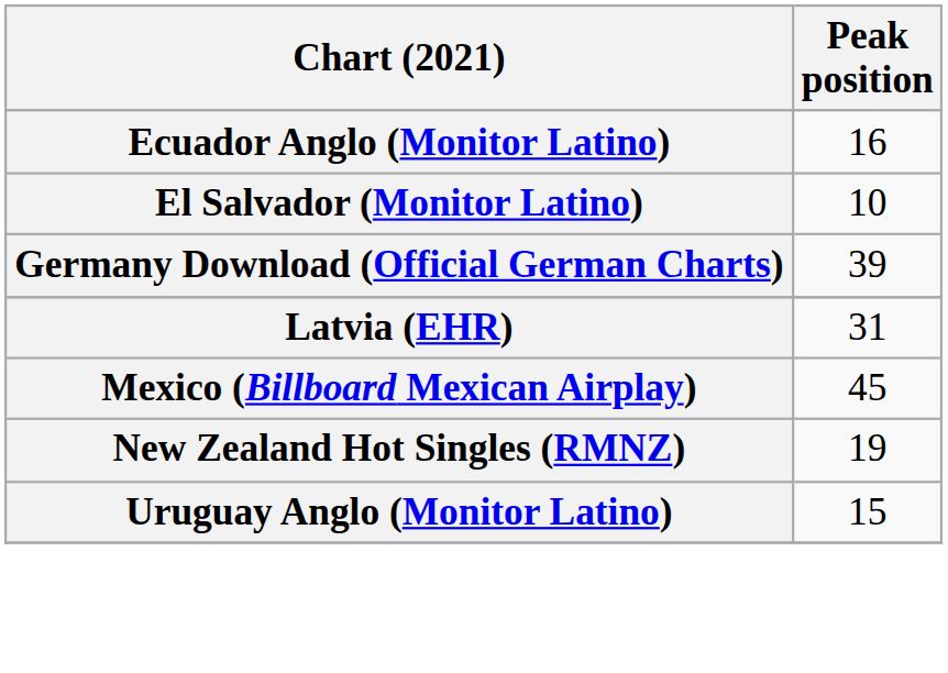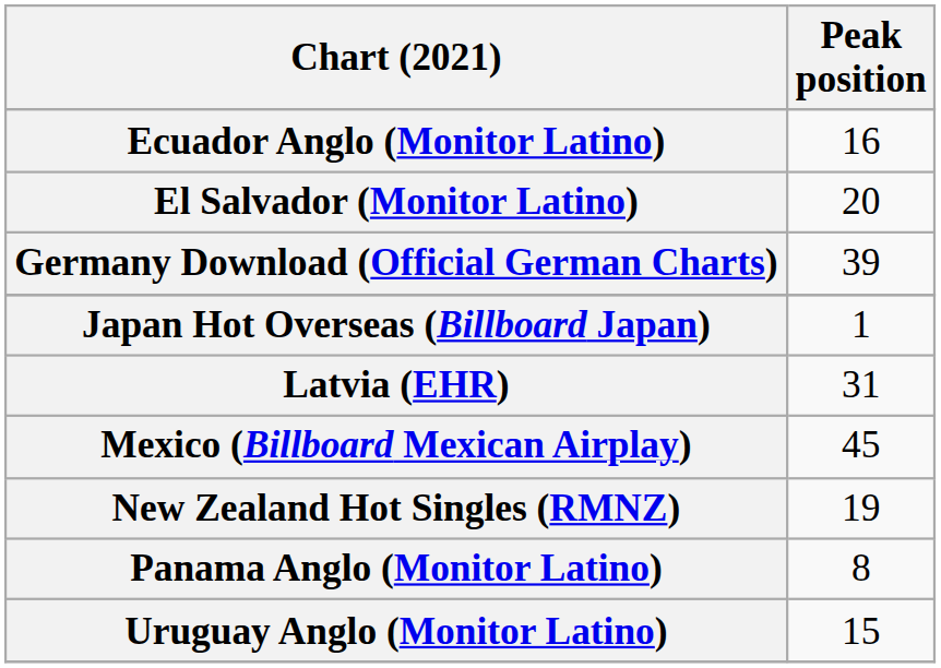El Salvador (Monitor Latino) | Peak position: 10 -> 20
+ row: Japan Hot Overseas (Billboard Japan) | 1
+ row: Panama Anglo (Monitor Latino) | 8
